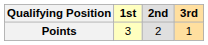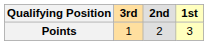columns swapped: 1st <-> 3rd
